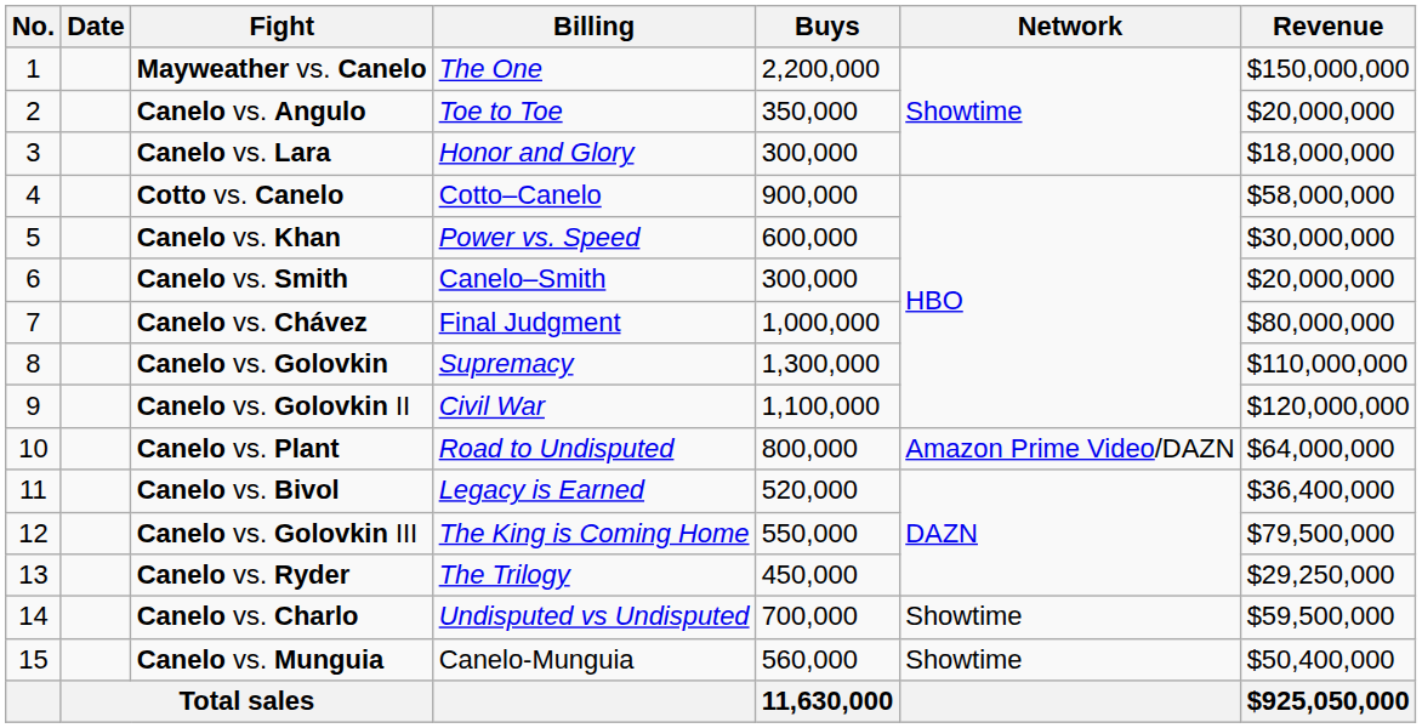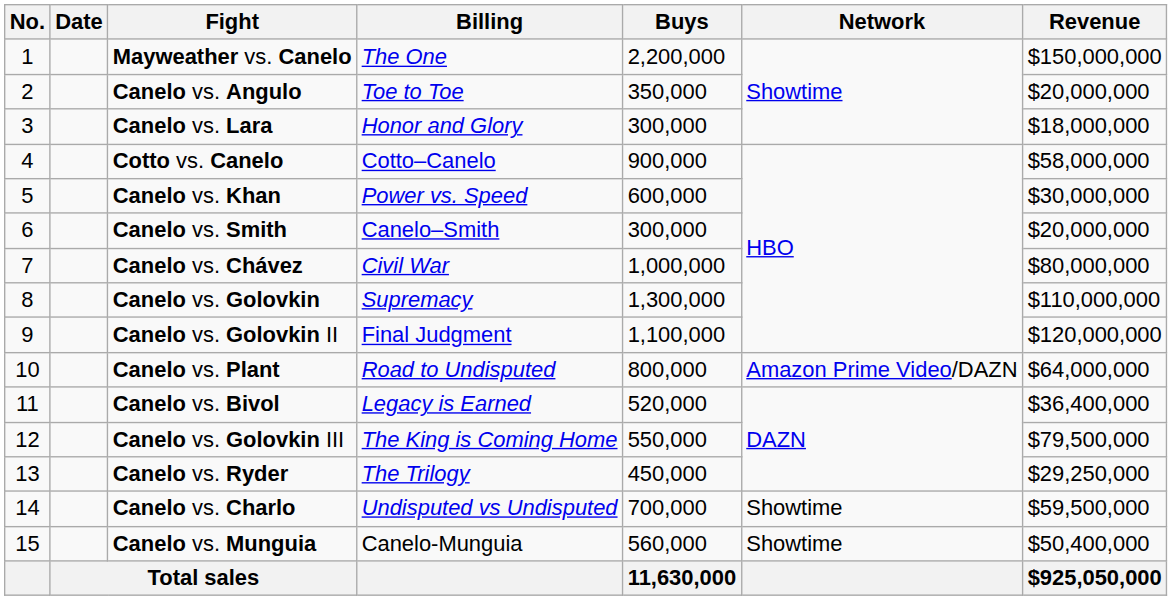Canelo vs. Chávez | Billing: Final Judgment -> Civil War
Canelo vs. Golovkin II | Billing: Civil War -> Final Judgment
